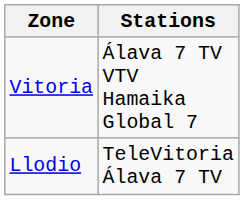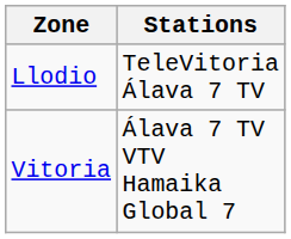rows swapped: Llodio <-> Vitoria
